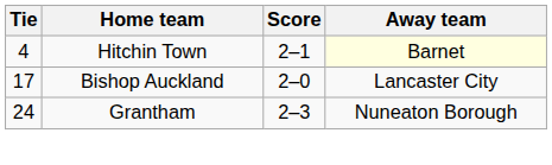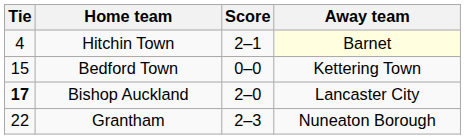+ row: 15 | Bedford Town | 0–0 | Kettering Town
Bishop Auckland | Tie: normal -> bold
Grantham | Tie: 24 -> 22
